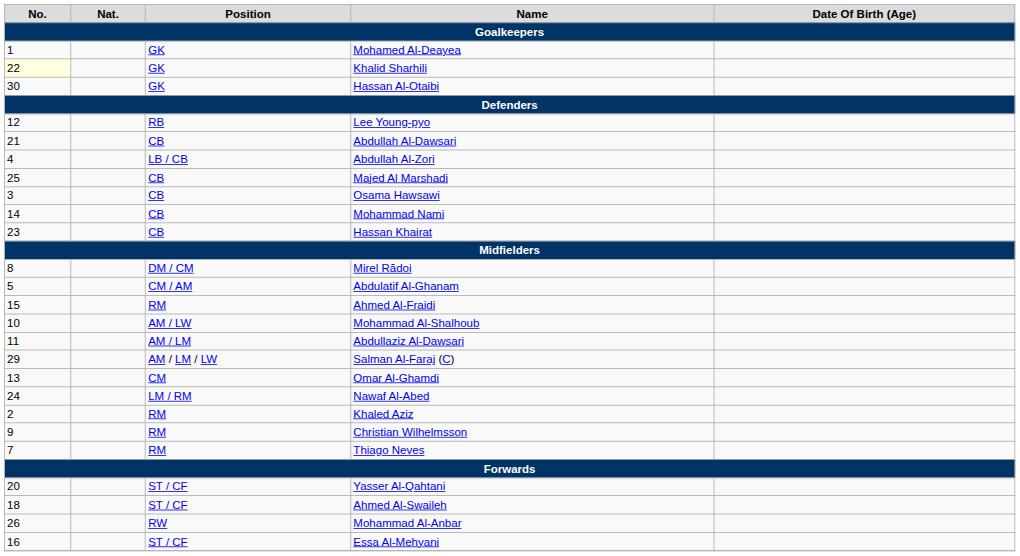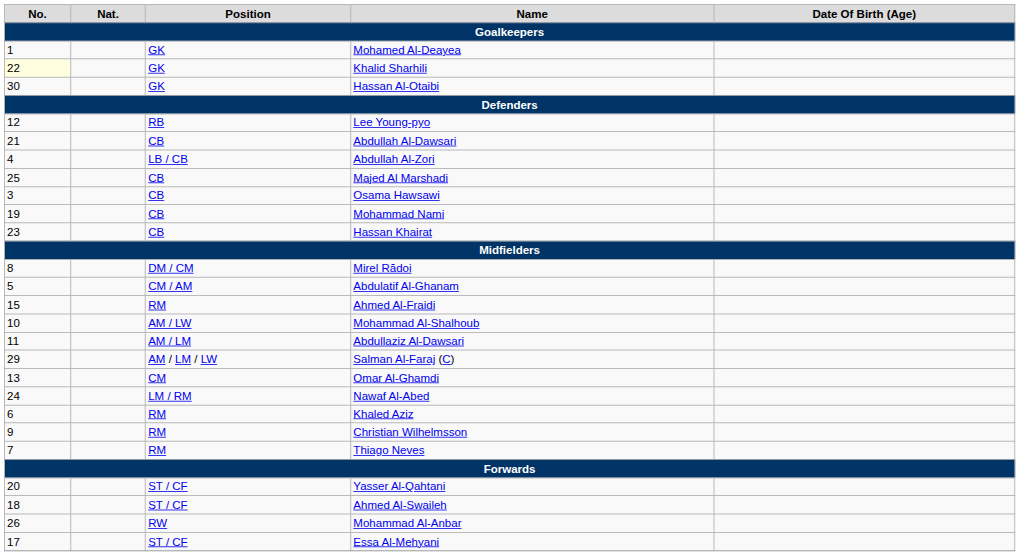Mohammad Nami | No.: 14 -> 19
Khaled Aziz | No.: 2 -> 6
Essa Al-Mehyani | No.: 16 -> 17
